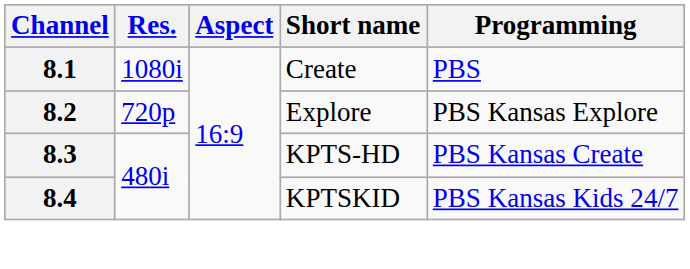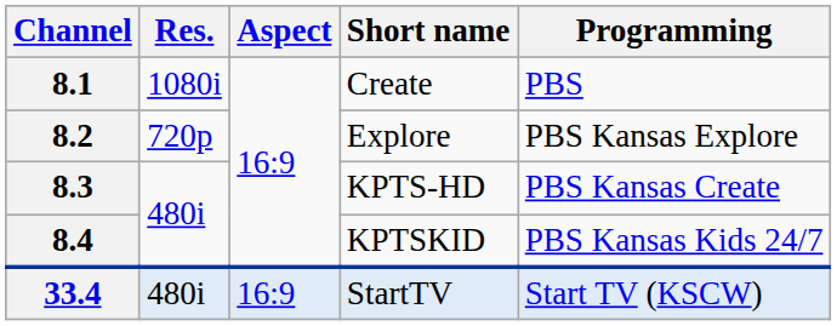+ row: 33.4 | 480i | 16:9 | StartTV | Start TV (KSCW)
